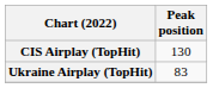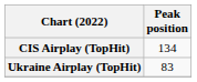CIS Airplay (TopHit) | Peak position: 130 -> 134
